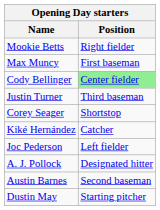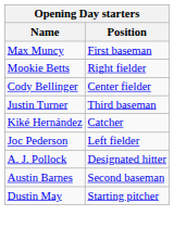rows swapped: Max Muncy <-> Mookie Betts
Cody Bellinger | Position: lightgreen background -> no background
- row: Corey Seager | Shortstop
